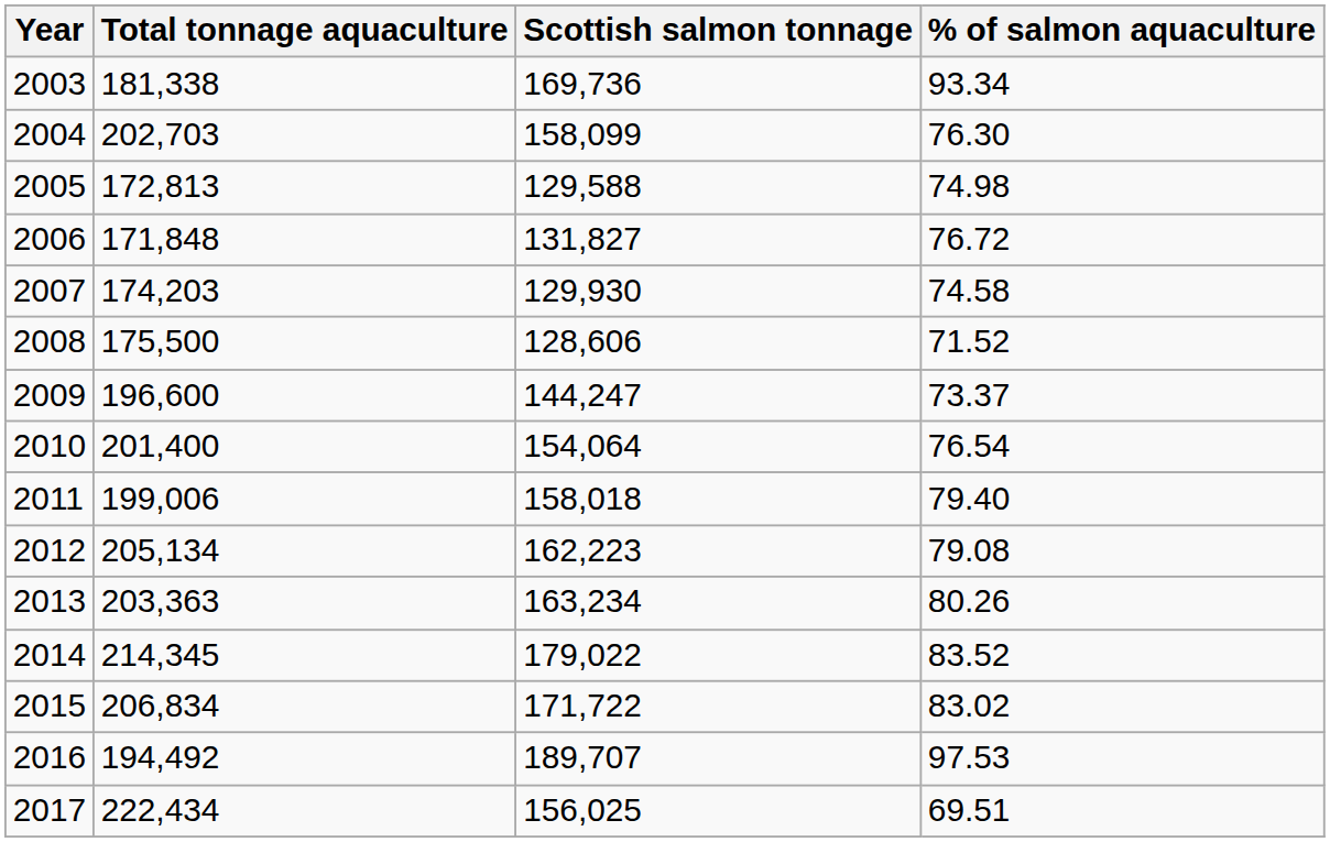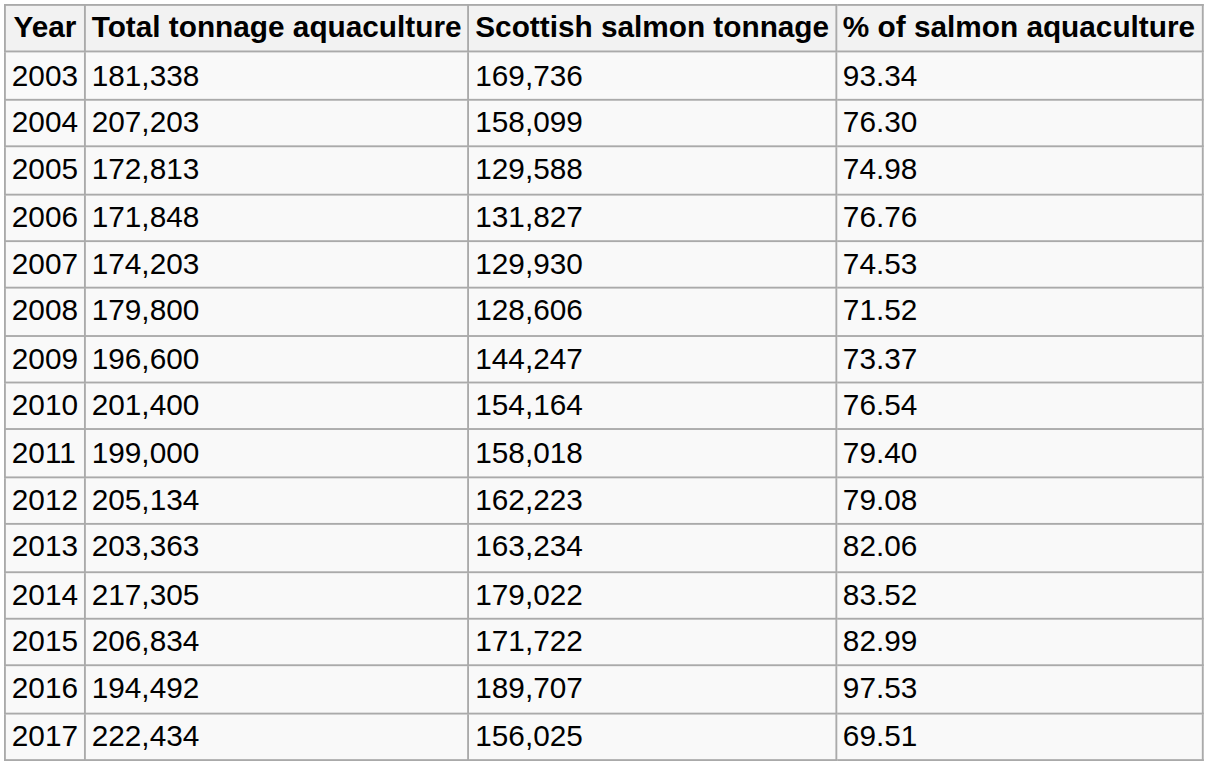2004 | Total tonnage aquaculture: 202,703 -> 207,203
2006 | % of salmon aquaculture: 76.72 -> 76.76
2007 | % of salmon aquaculture: 74.58 -> 74.53
2008 | Total tonnage aquaculture: 175,500 -> 179,800
2010 | Scottish salmon tonnage: 154,064 -> 154,164
2011 | Total tonnage aquaculture: 199,006 -> 199,000
2013 | % of salmon aquaculture: 80.26 -> 82.06
2014 | Total tonnage aquaculture: 214,345 -> 217,305
2015 | % of salmon aquaculture: 83.02 -> 82.99
